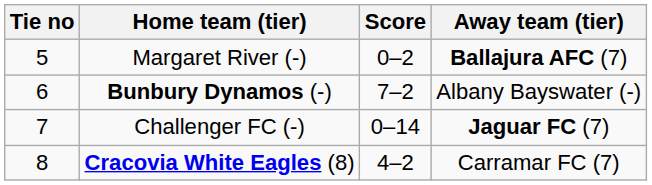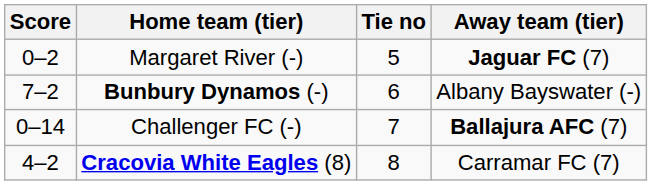columns swapped: Tie no <-> Score
Margaret River (-) | Away team (tier): Ballajura AFC (7) -> Jaguar FC (7)
Challenger FC (-) | Away team (tier): Jaguar FC (7) -> Ballajura AFC (7)
